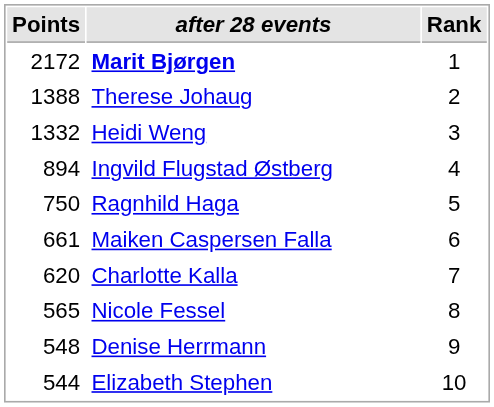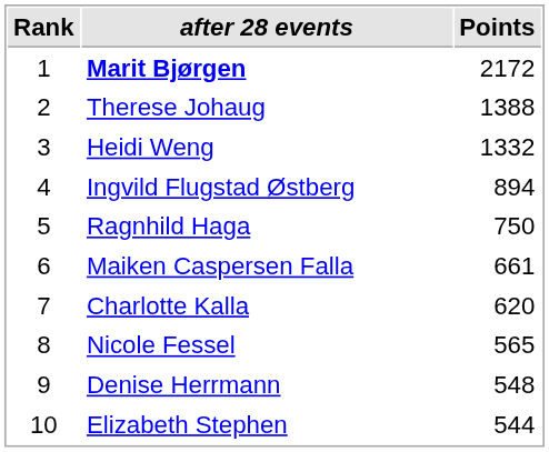columns swapped: Rank <-> Points
